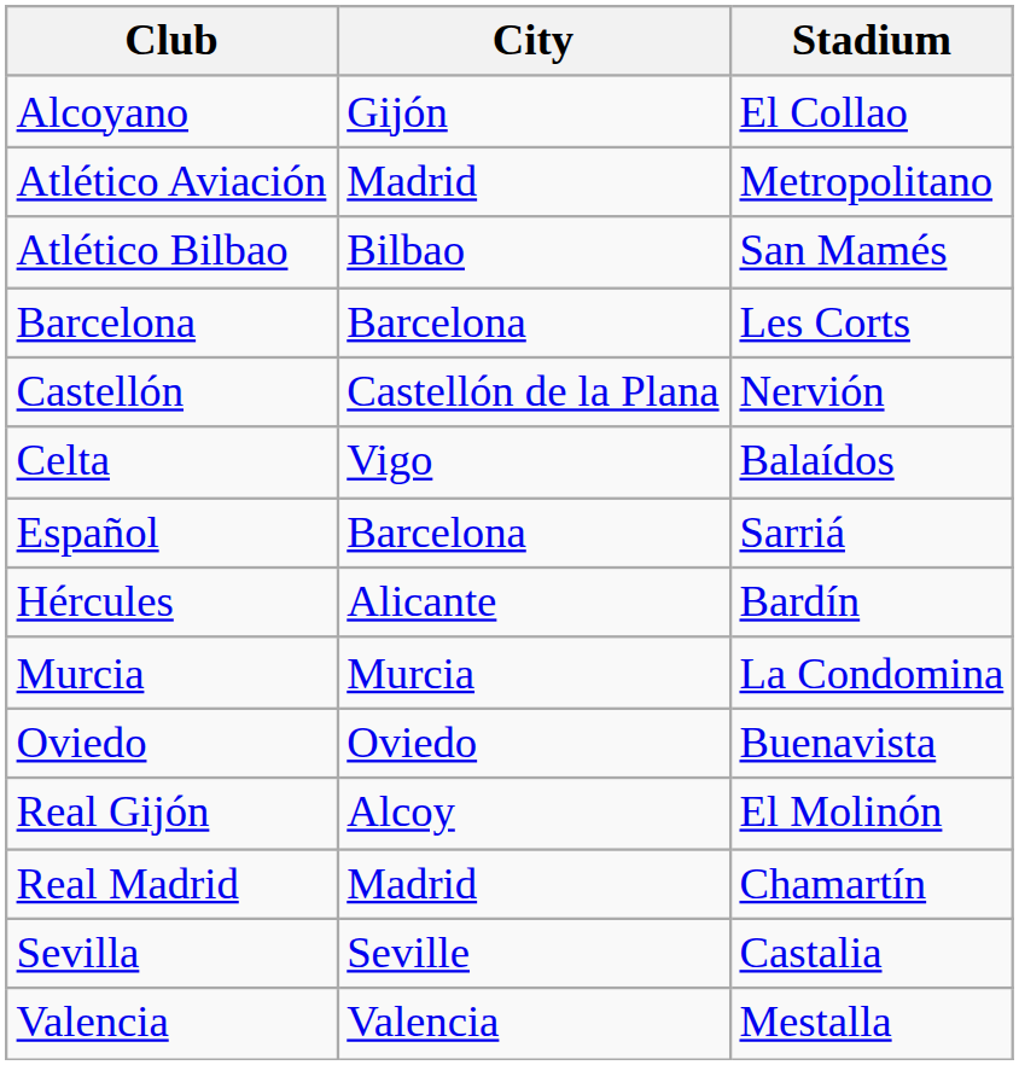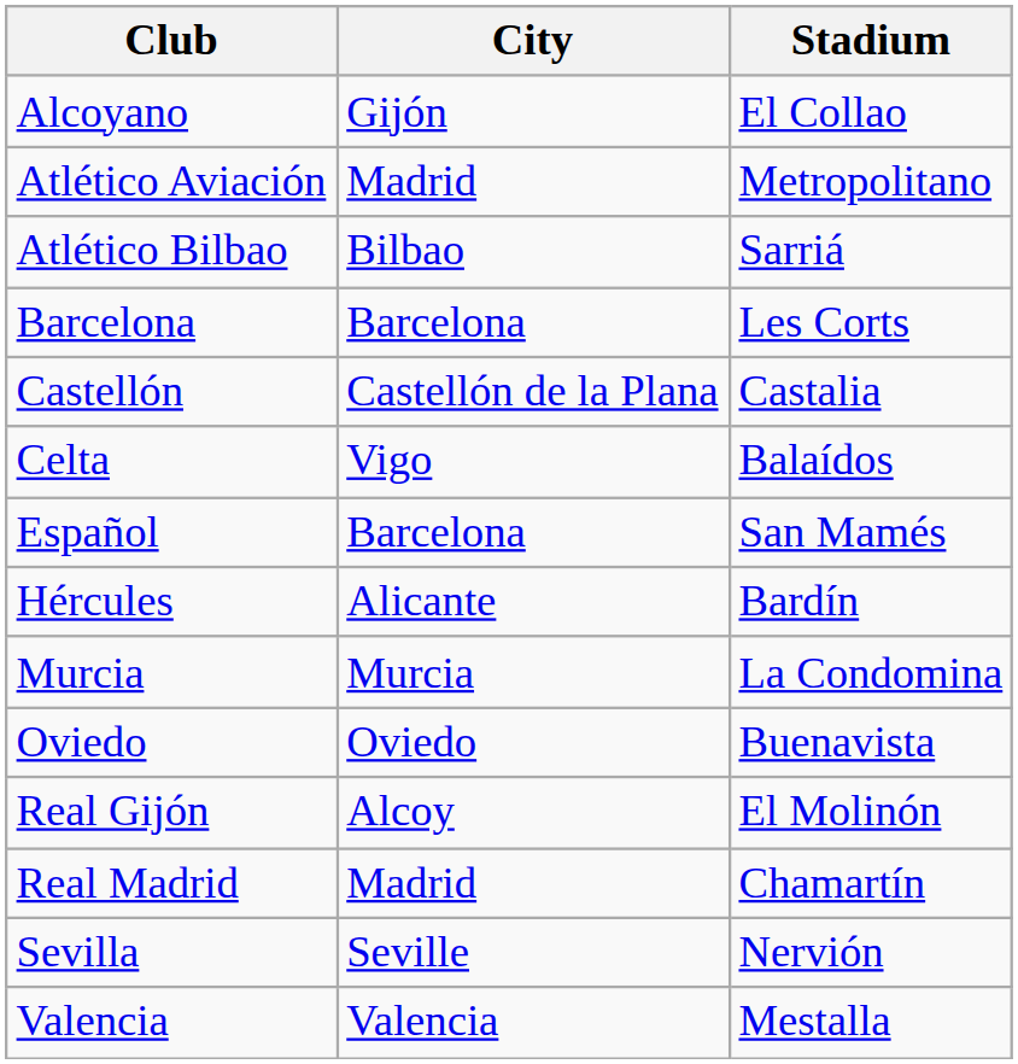Atlético Bilbao | Stadium: San Mamés -> Sarriá
Castellón | Stadium: Nervión -> Castalia
Español | Stadium: Sarriá -> San Mamés
Sevilla | Stadium: Castalia -> Nervión
